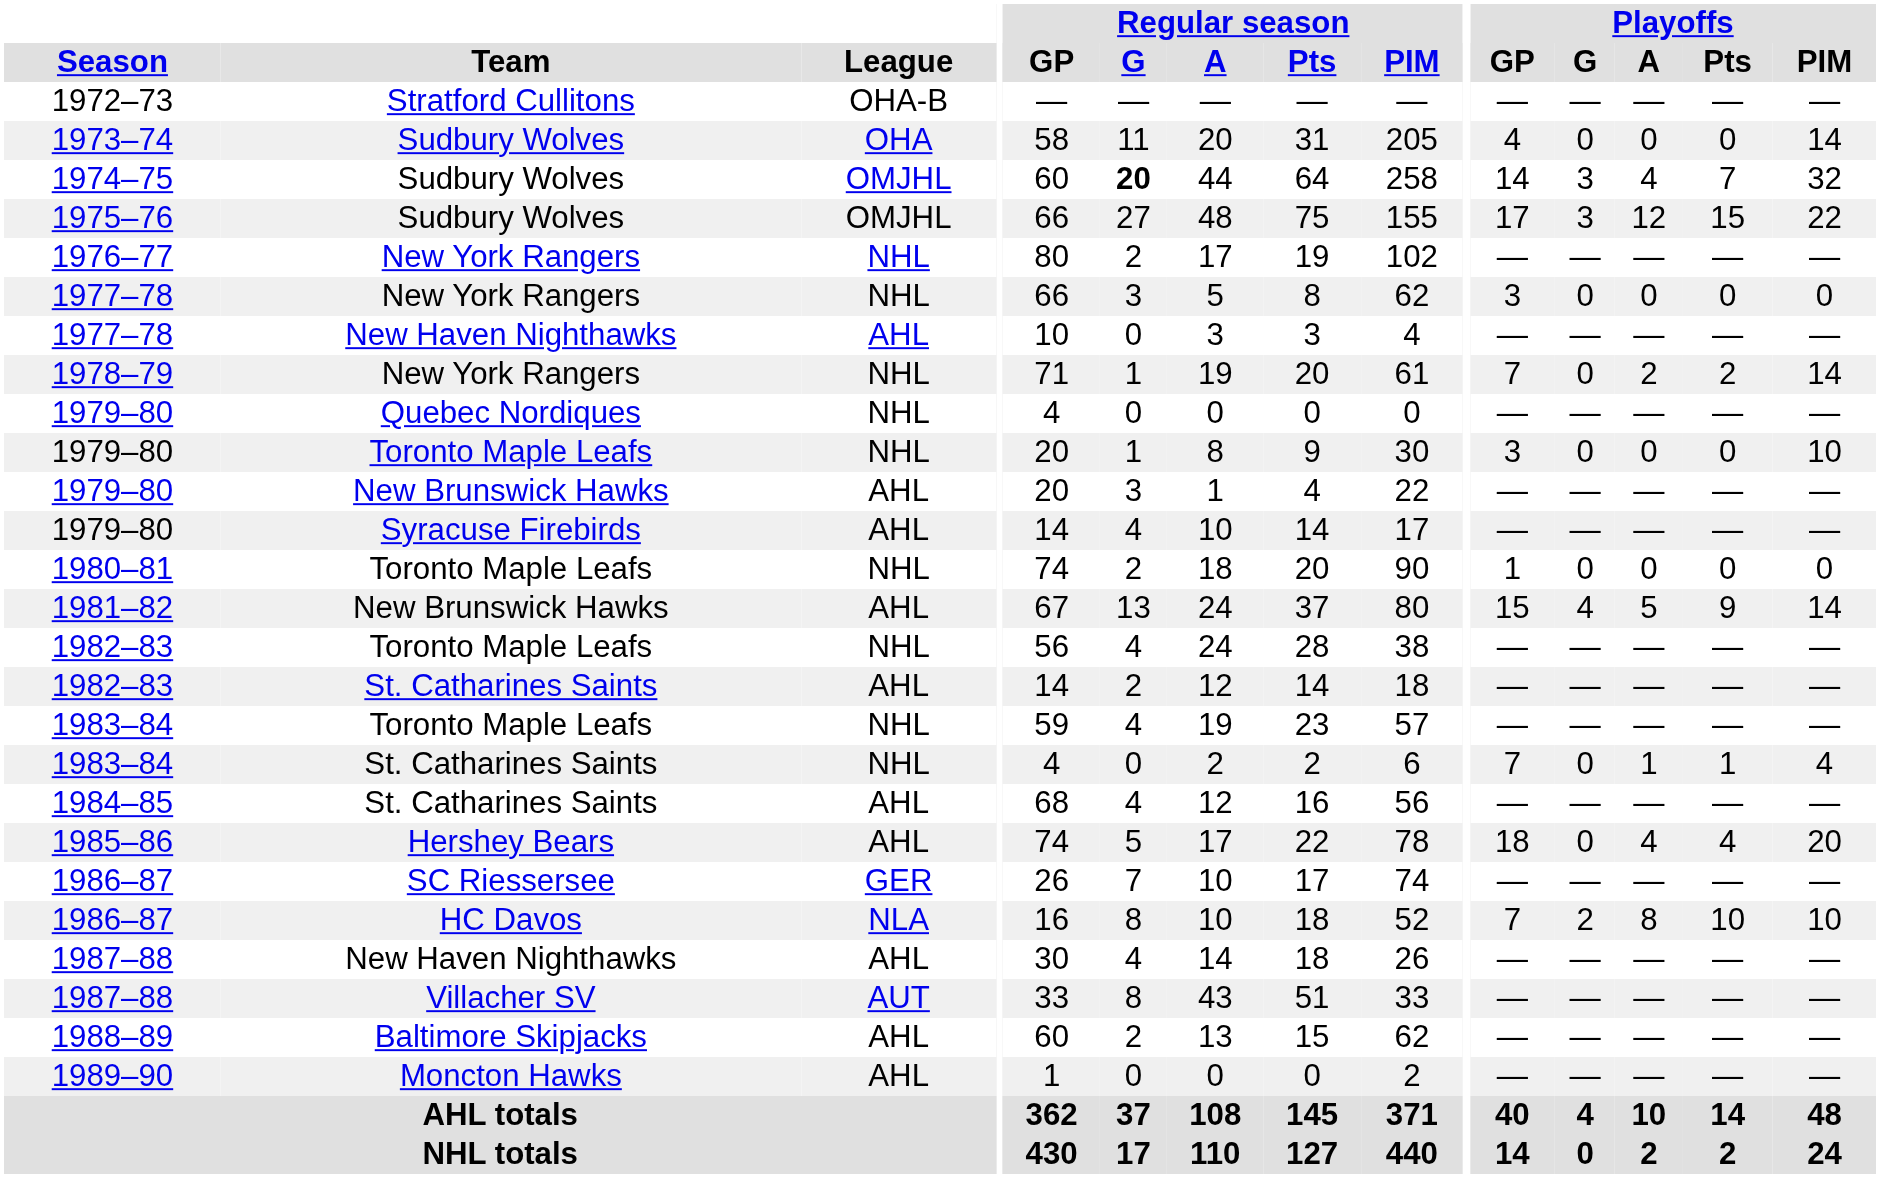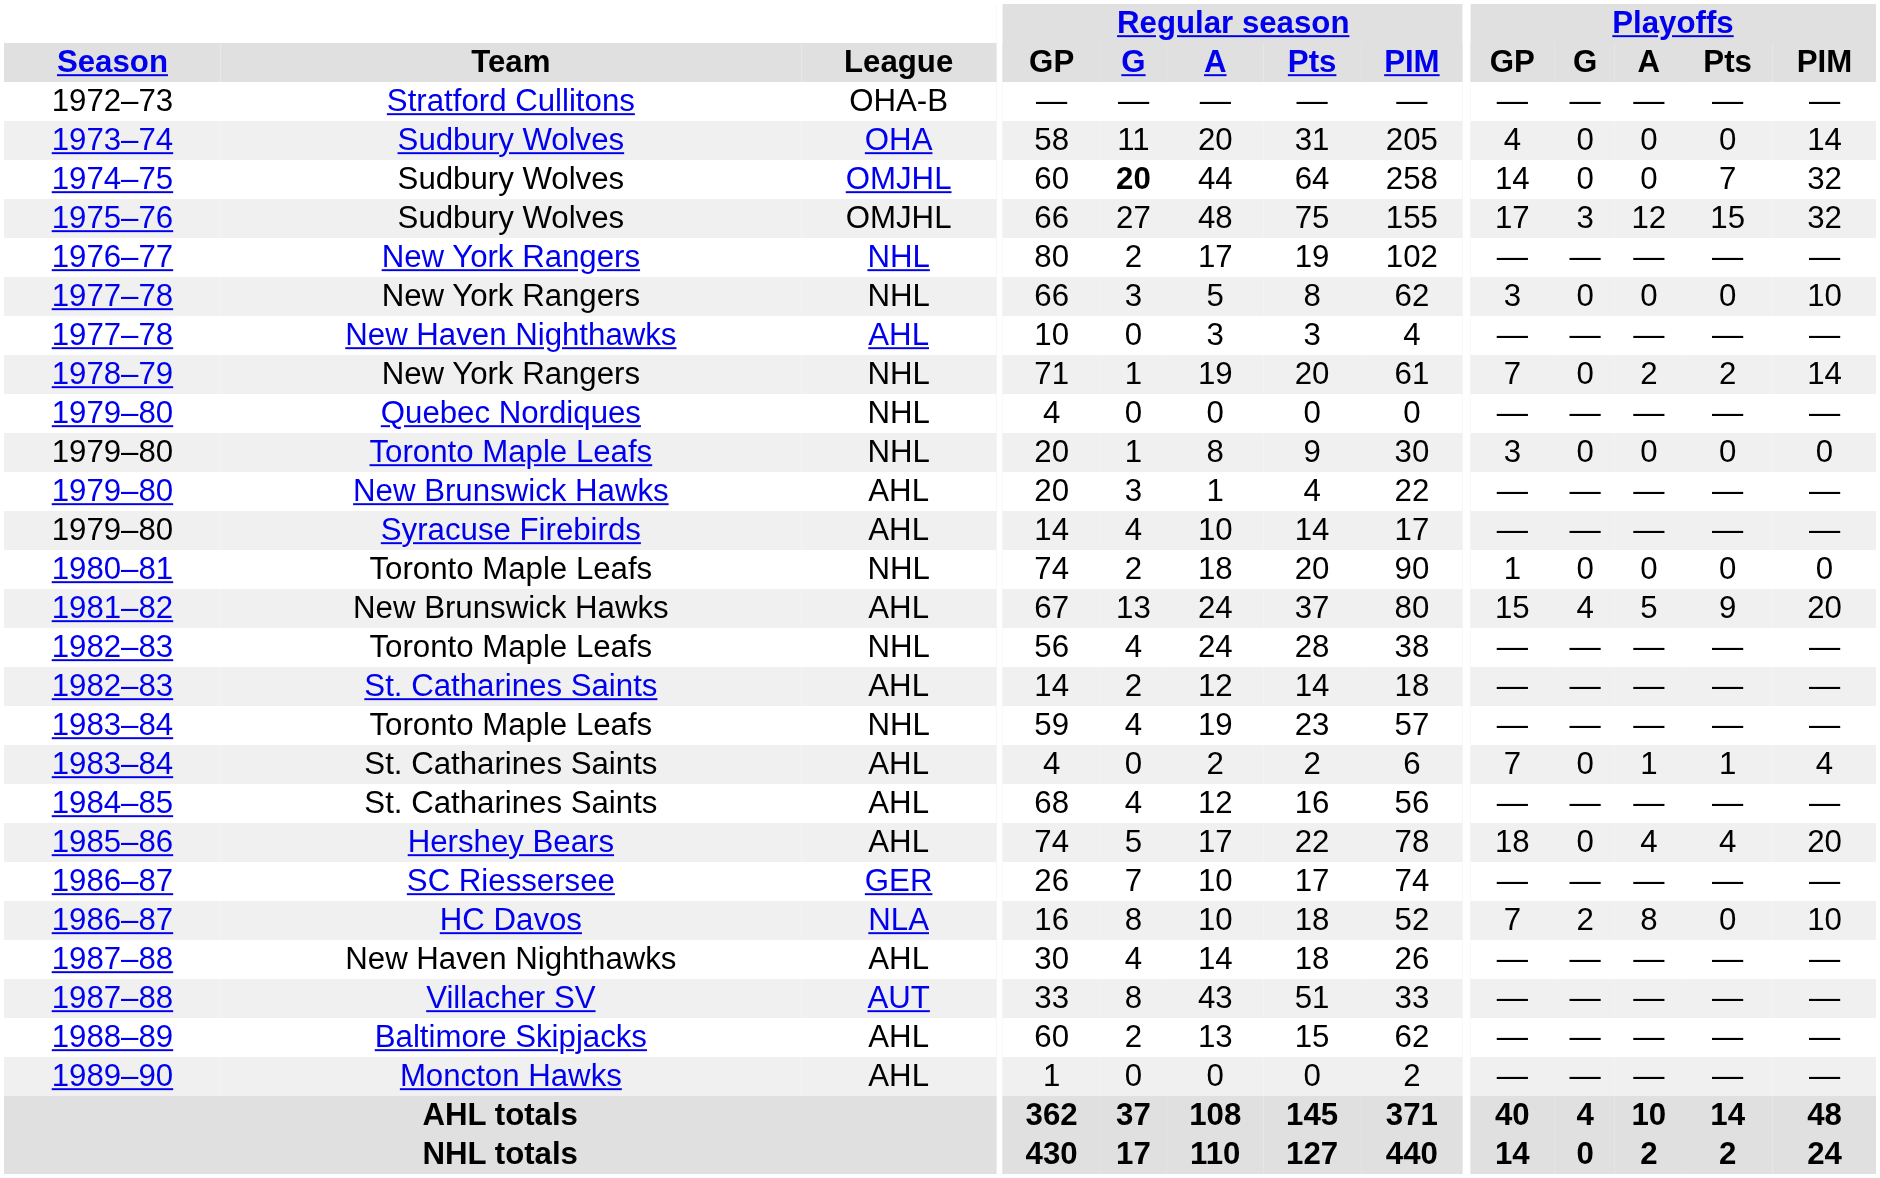1974–75 | Playoffs / G: 3 -> 0
1974–75 | Playoffs / A: 4 -> 0
1975–76 | Playoffs / PIM: 22 -> 32
1977–78 / New York Rangers | Playoffs / PIM: 0 -> 10
1979–80 / Toronto Maple Leafs | Playoffs / PIM: 10 -> 0
1981–82 | Playoffs / PIM: 14 -> 20
1983–84 / St. Catharines Saints | League: NHL -> AHL
1986–87 / HC Davos | Playoffs / Pts: 10 -> 0
